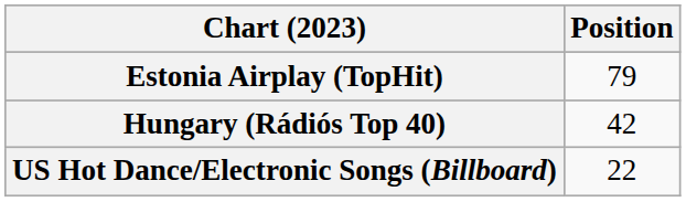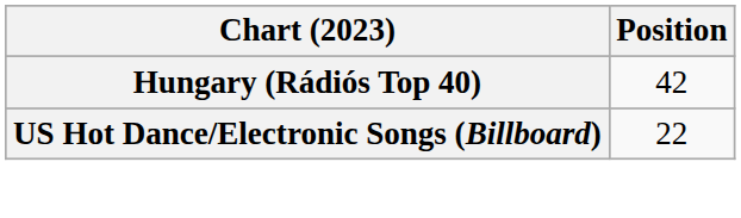- row: Estonia Airplay (TopHit) | 79
